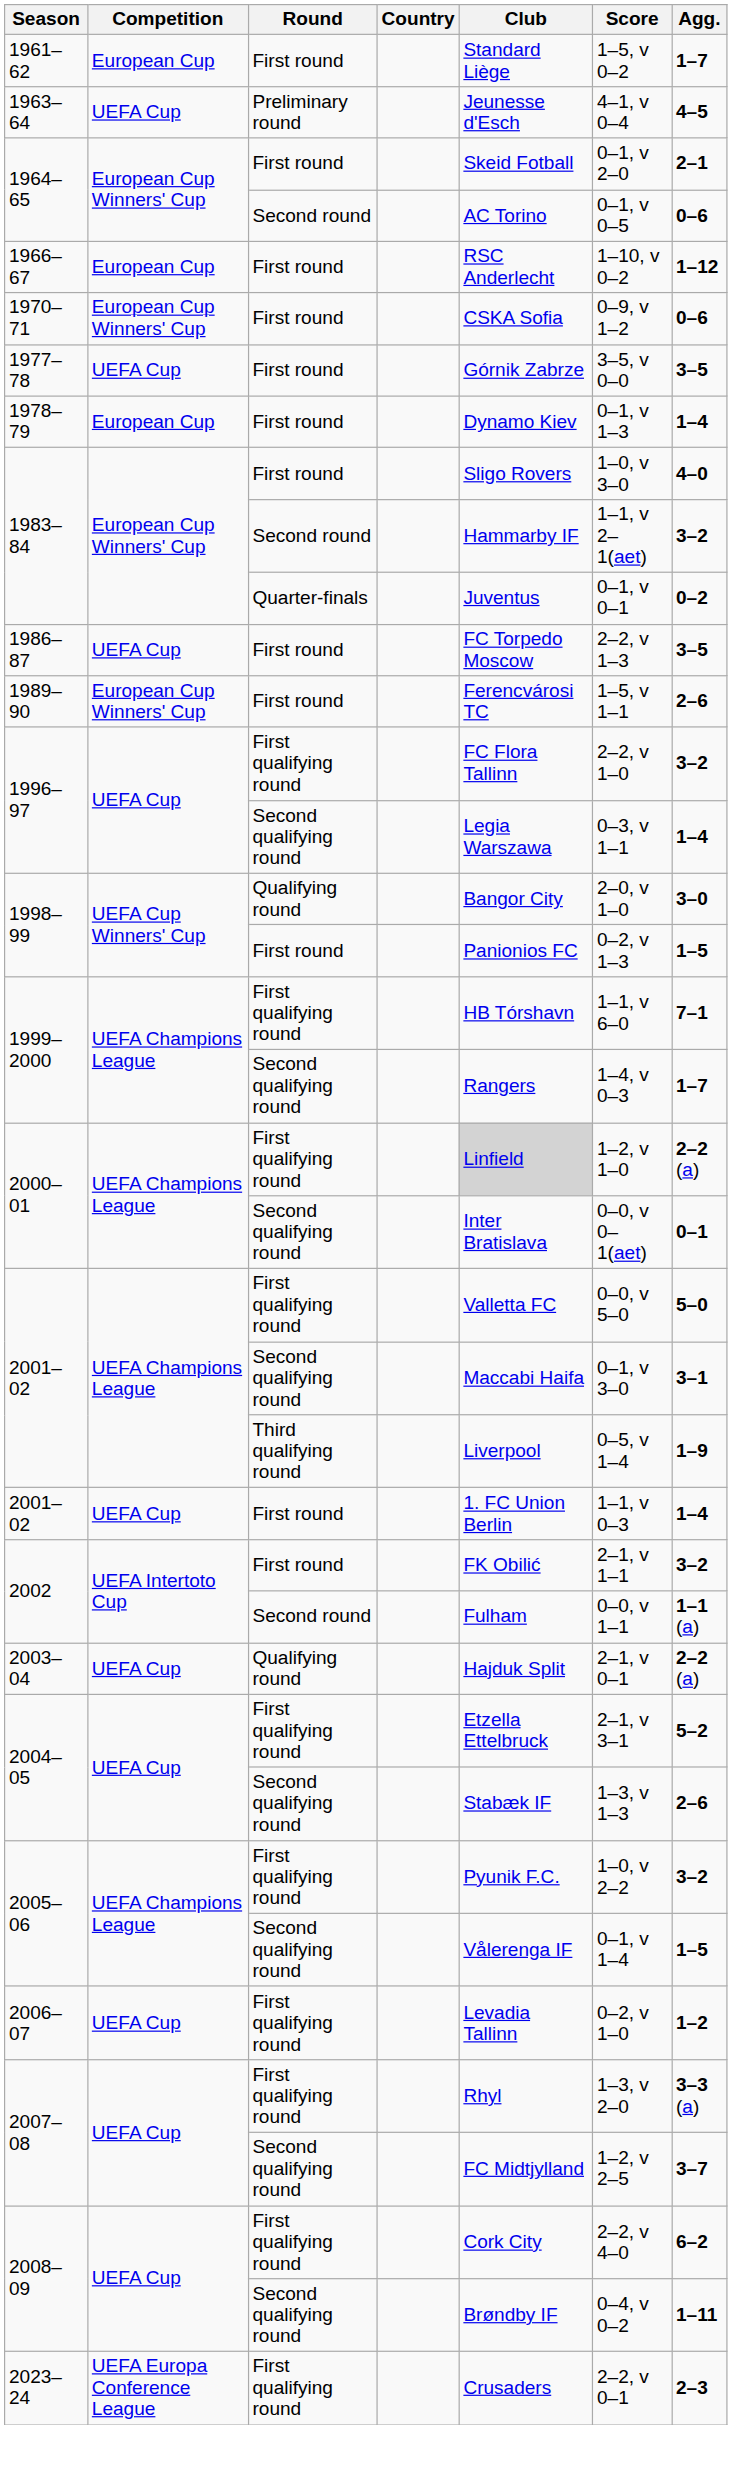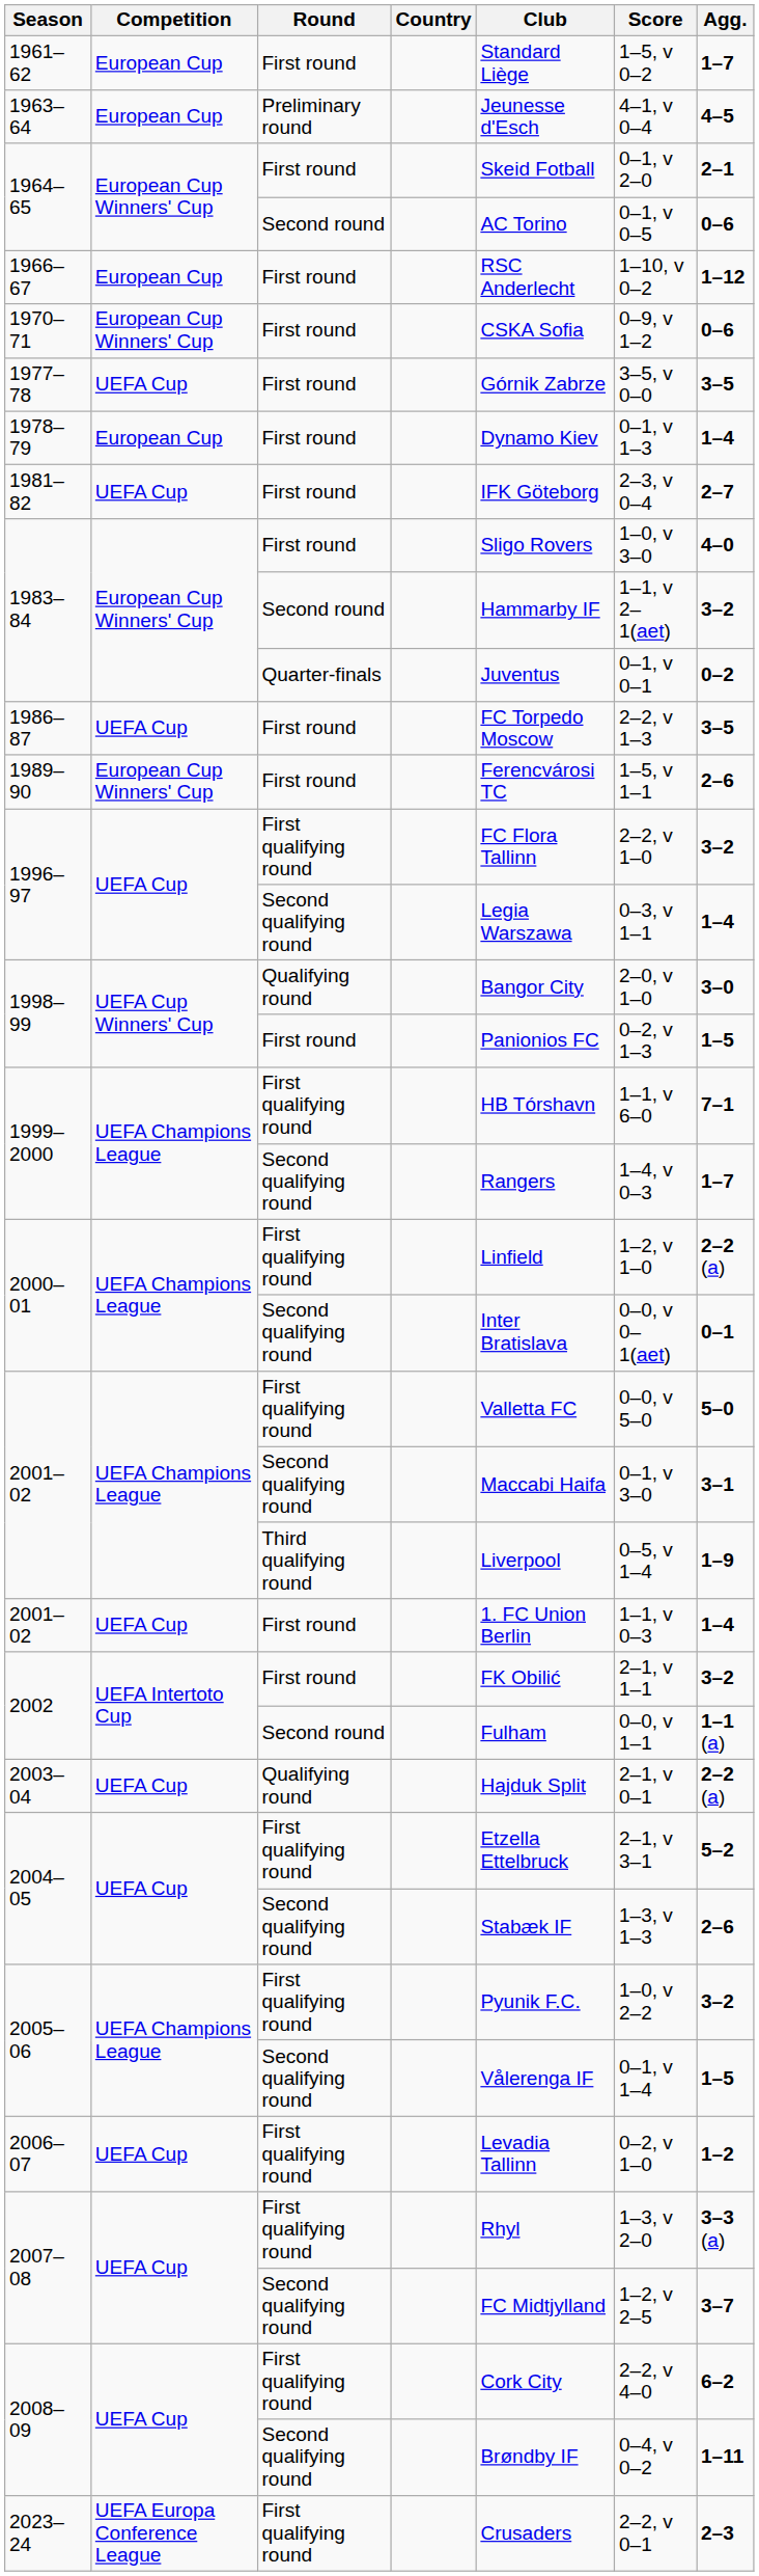1963–64 | Competition: UEFA Cup -> European Cup
+ row: 1981–82 | UEFA Cup | First round | IFK Göteborg | 2–3, v 0–4 | 2–7
2000–01 / First qualifying round | Club: lightgrey background -> no background
